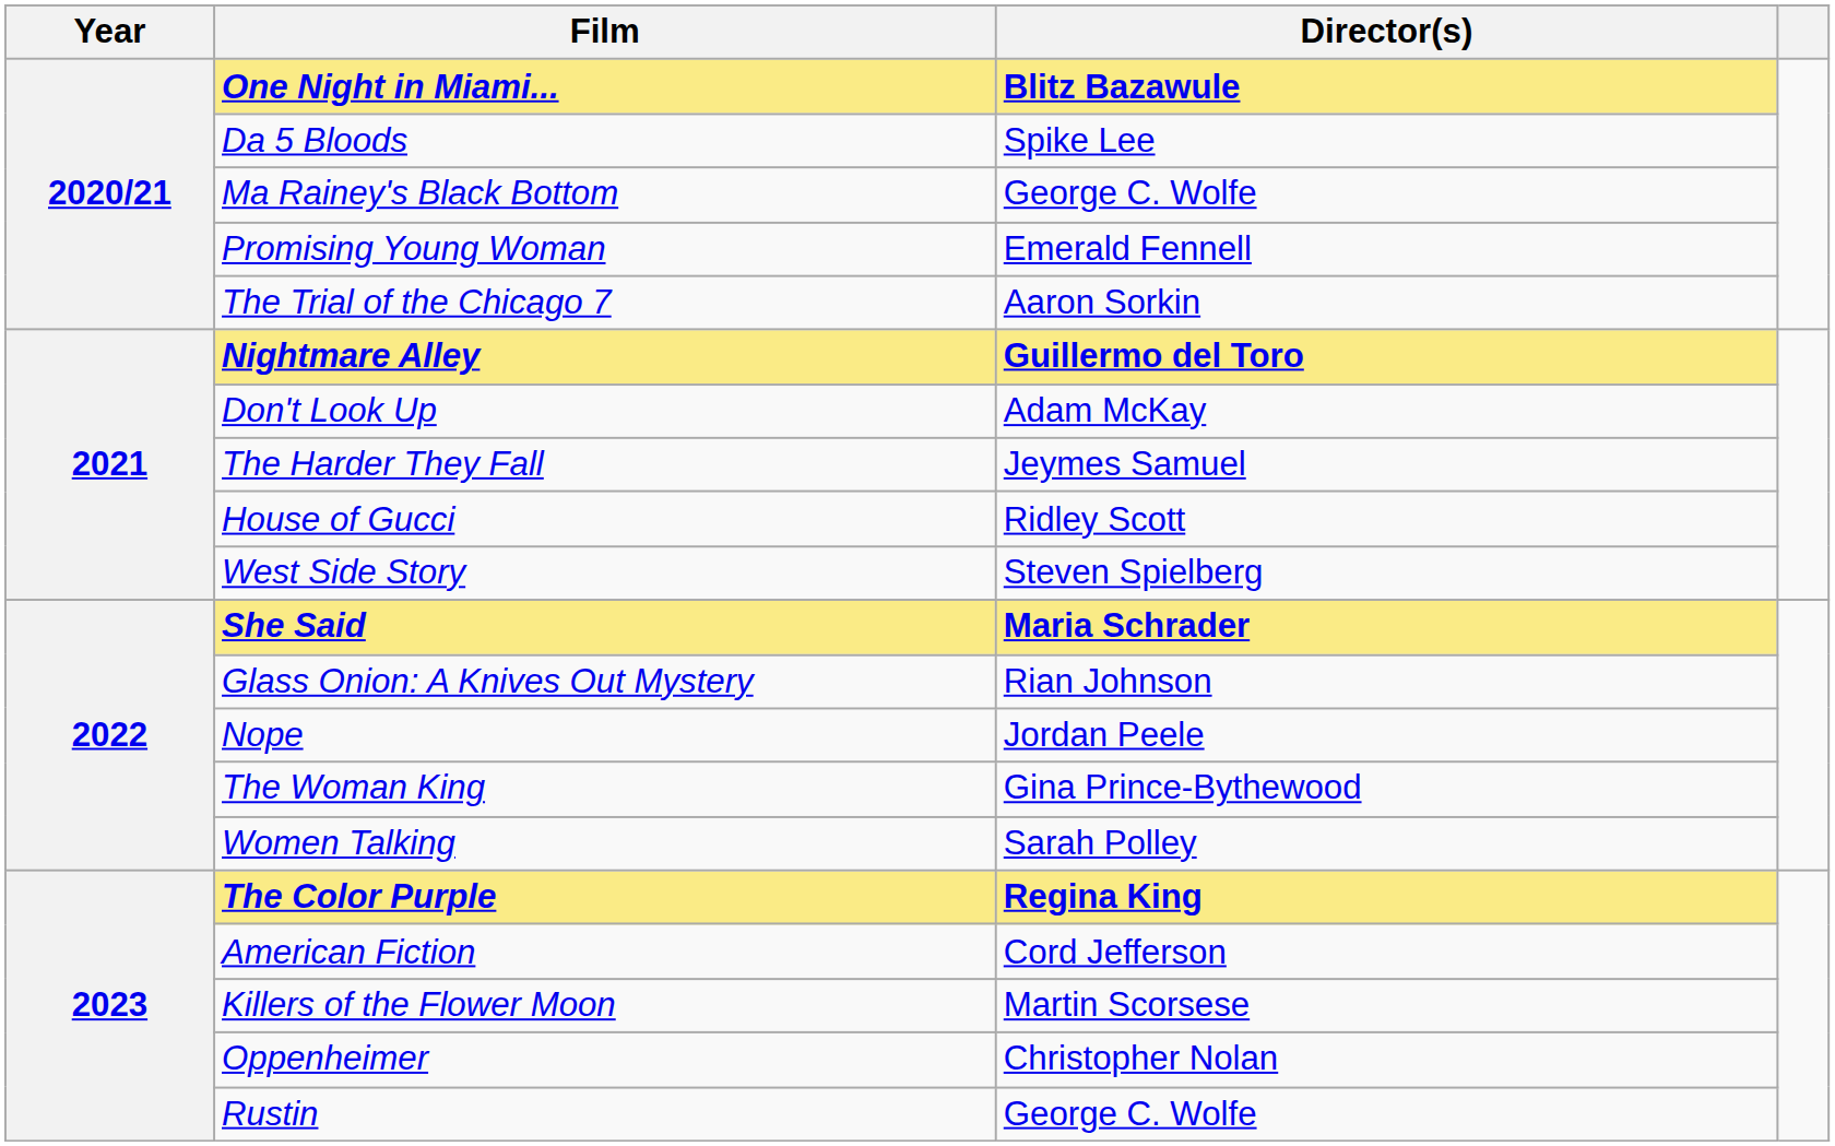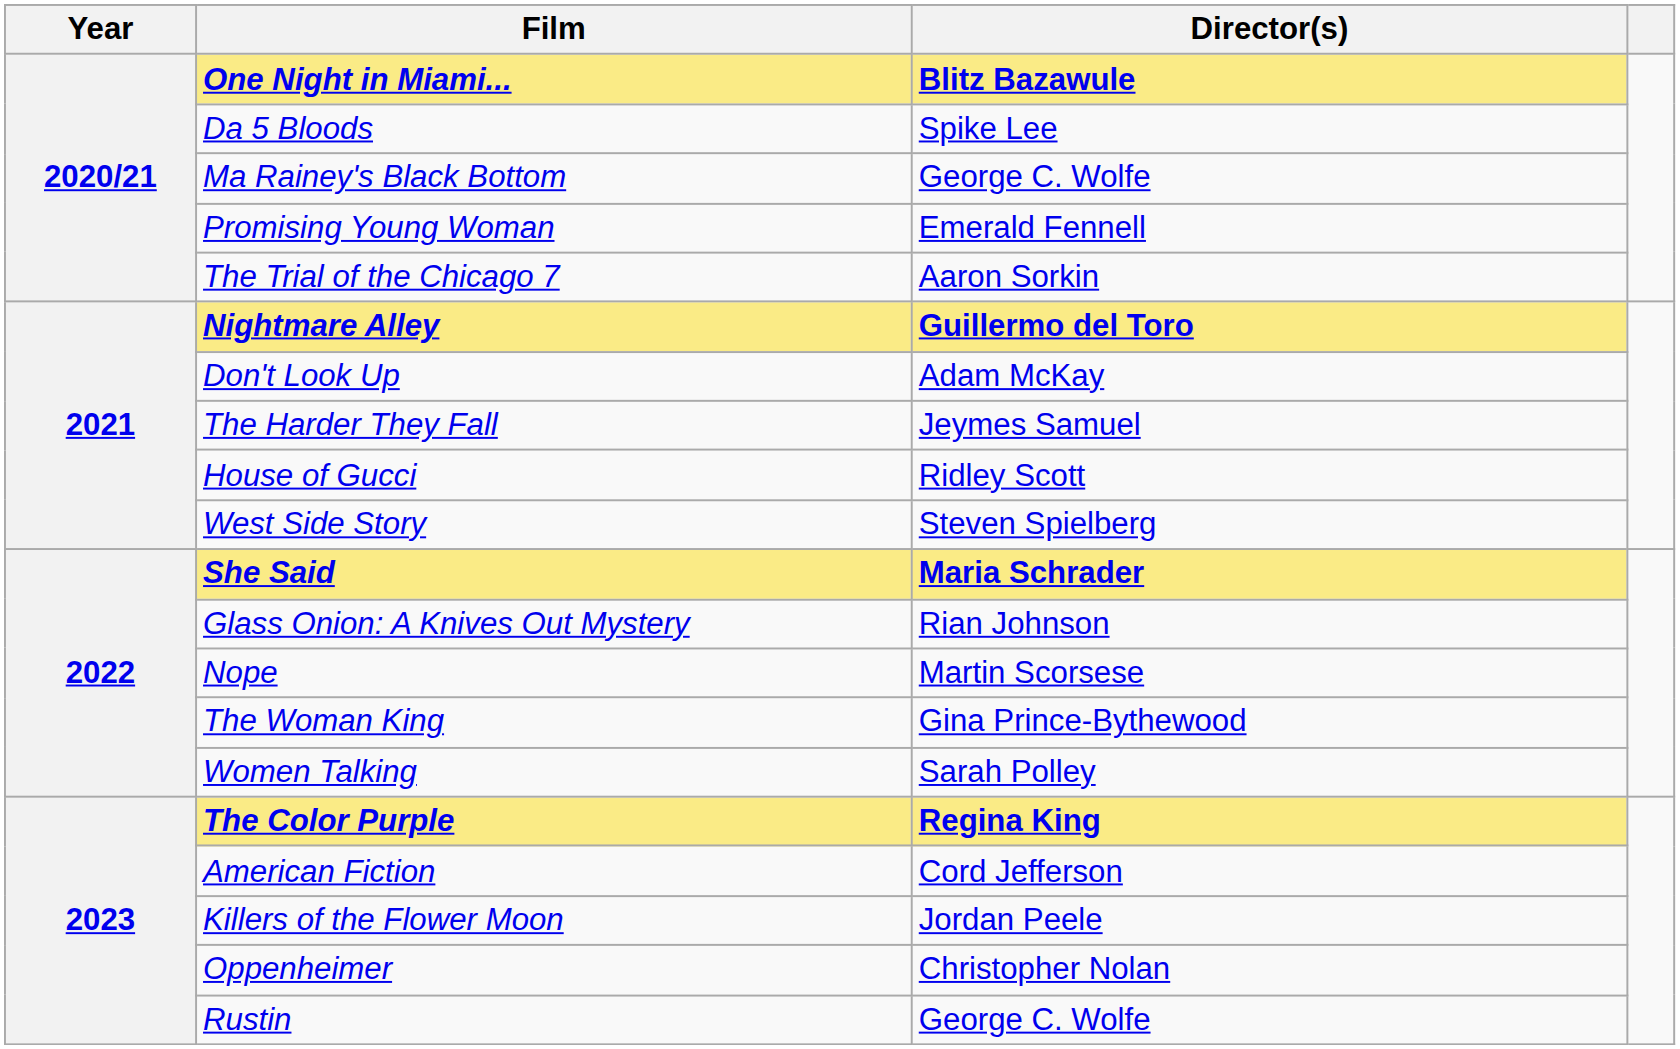Nope | Director(s): Jordan Peele -> Martin Scorsese
Killers of the Flower Moon | Director(s): Martin Scorsese -> Jordan Peele
